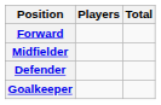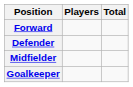rows swapped: Midfielder <-> Defender
